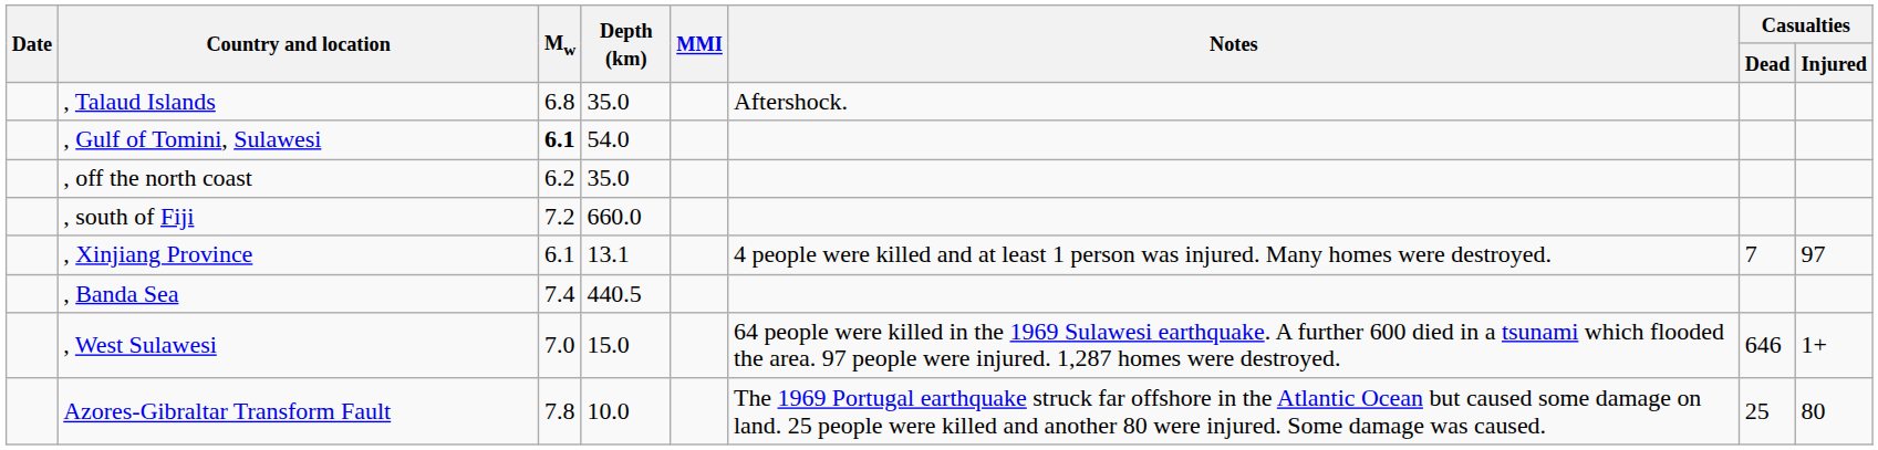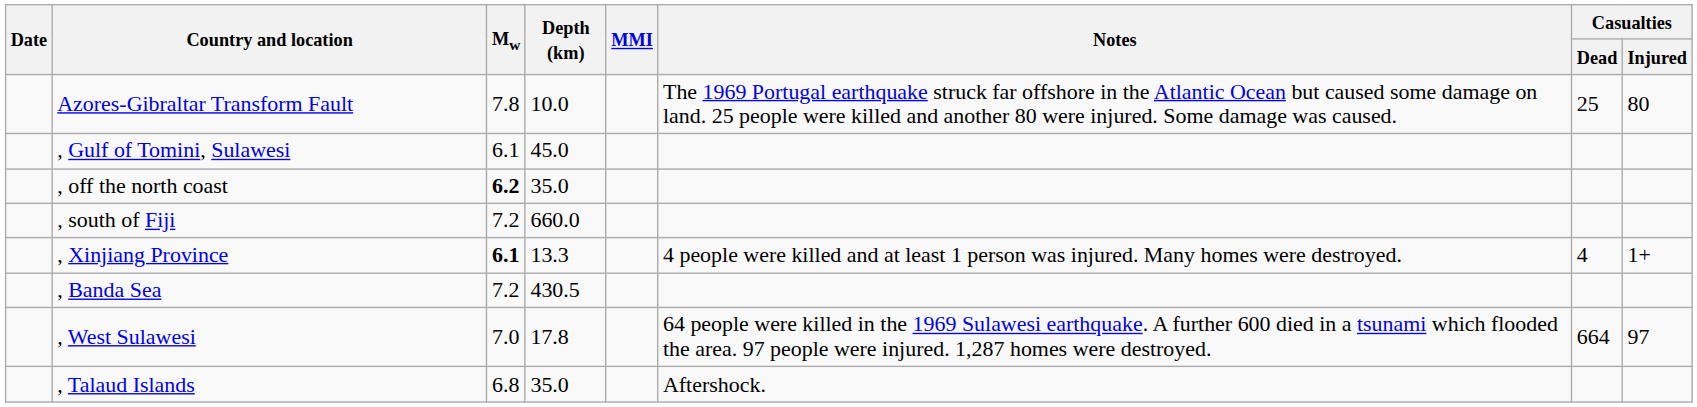rows swapped: , Talaud Islands <-> Azores-Gibraltar Transform Fault
, Gulf of Tomini, Sulawesi | Mw: bold -> normal
, Gulf of Tomini, Sulawesi | Depth (km): 54.0 -> 45.0
, off the north coast | Mw: normal -> bold
, Xinjiang Province | Mw: normal -> bold
, Xinjiang Province | Depth (km): 13.1 -> 13.3
, Xinjiang Province | Casualties / Dead: 7 -> 4
, Xinjiang Province | Casualties / Injured: 97 -> 1+
, Banda Sea | Mw: 7.4 -> 7.2
, Banda Sea | Depth (km): 440.5 -> 430.5
, West Sulawesi | Depth (km): 15.0 -> 17.8
, West Sulawesi | Casualties / Dead: 646 -> 664
, West Sulawesi | Casualties / Injured: 1+ -> 97
